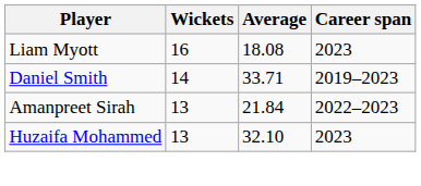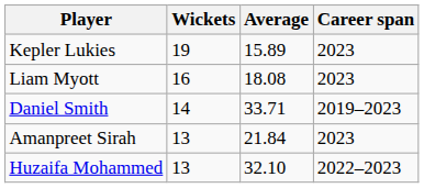+ row: Kepler Lukies | 19 | 15.89 | 2023
Amanpreet Sirah | Career span: 2022–2023 -> 2023
Huzaifa Mohammed | Career span: 2023 -> 2022–2023
